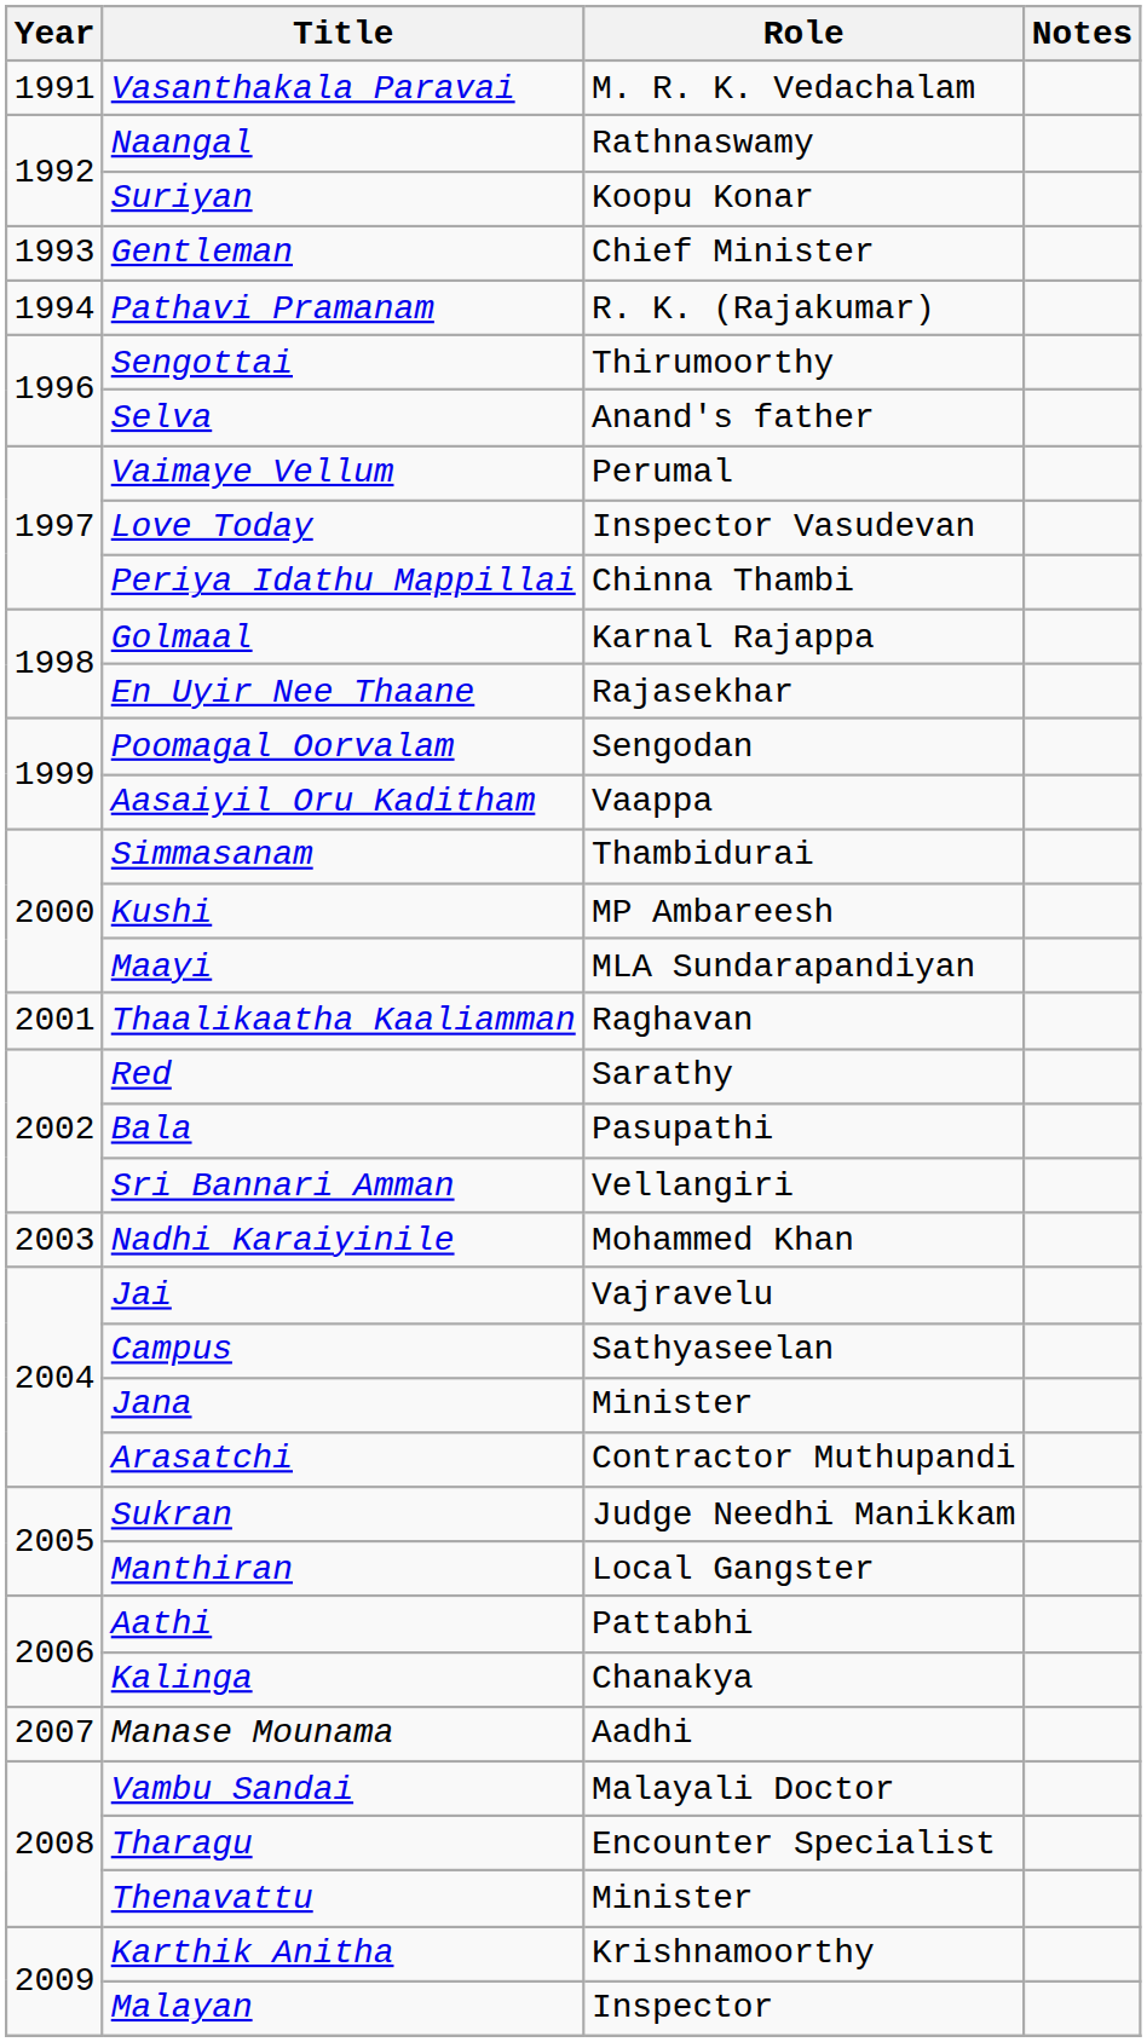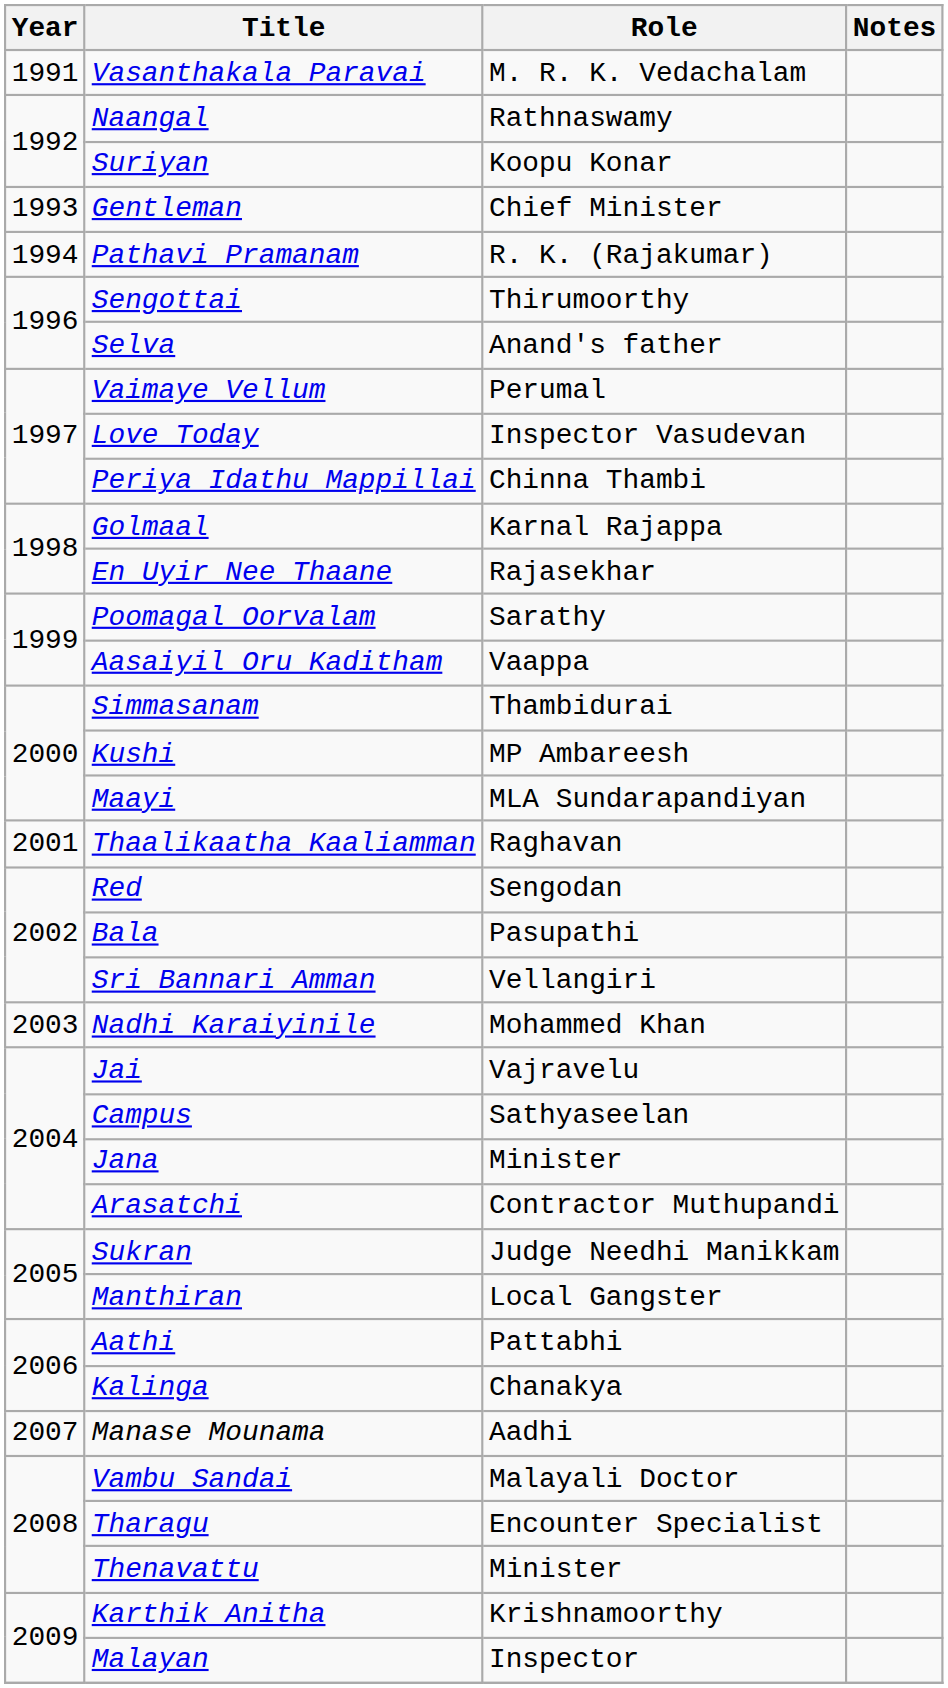Poomagal Oorvalam | Role: Sengodan -> Sarathy
Red | Role: Sarathy -> Sengodan
